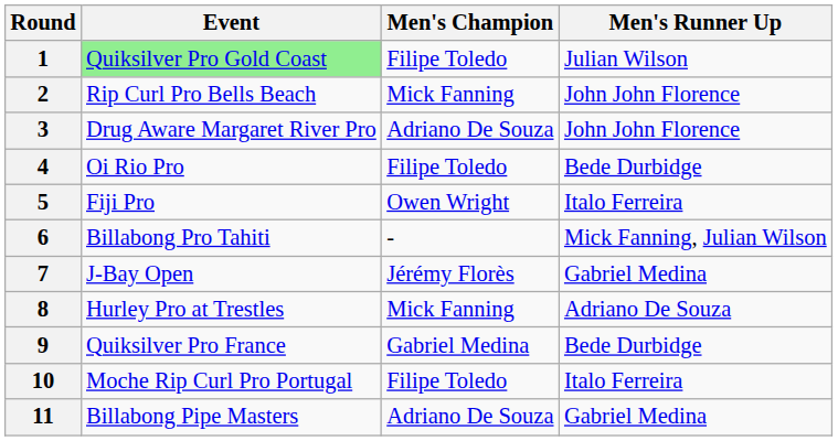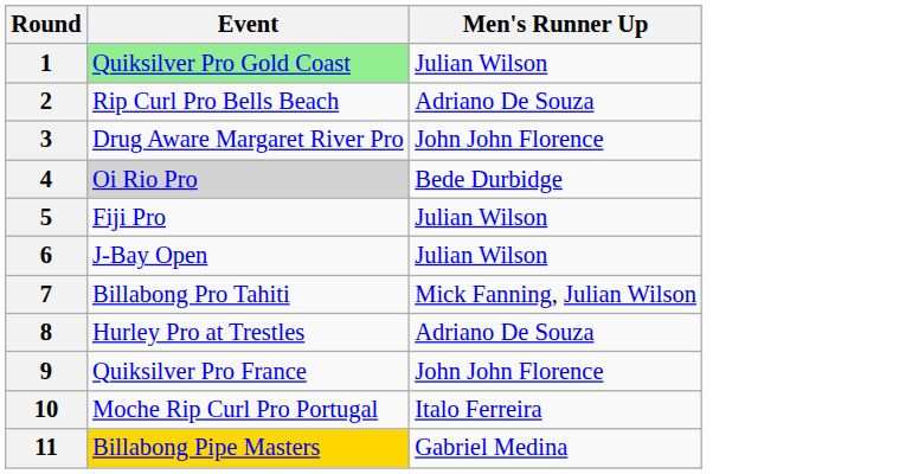- column: Men's Champion | Filipe Toledo | Mick Fanning | Adriano De Souza | Filipe Toledo | Owen Wright | - | Jérémy Florès | Mick Fanning | Gabriel Medina | Filipe Toledo | Adriano De Souza
2 | Men's Runner Up: John John Florence -> Adriano De Souza
4 | Event: no background -> lightgrey background
5 | Men's Runner Up: Italo Ferreira -> Julian Wilson
6 | Event: Billabong Pro Tahiti -> J-Bay Open
6 | Men's Runner Up: Mick Fanning, Julian Wilson -> Julian Wilson
7 | Event: J-Bay Open -> Billabong Pro Tahiti
7 | Men's Runner Up: Gabriel Medina -> Mick Fanning, Julian Wilson
9 | Men's Runner Up: Bede Durbidge -> John John Florence
11 | Event: no background -> gold background
